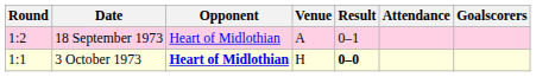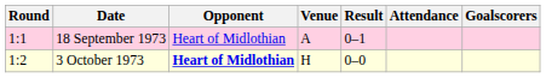18 September 1973 | Round: 1:2 -> 1:1
3 October 1973 | Round: 1:1 -> 1:2
3 October 1973 | Result: bold -> normal
